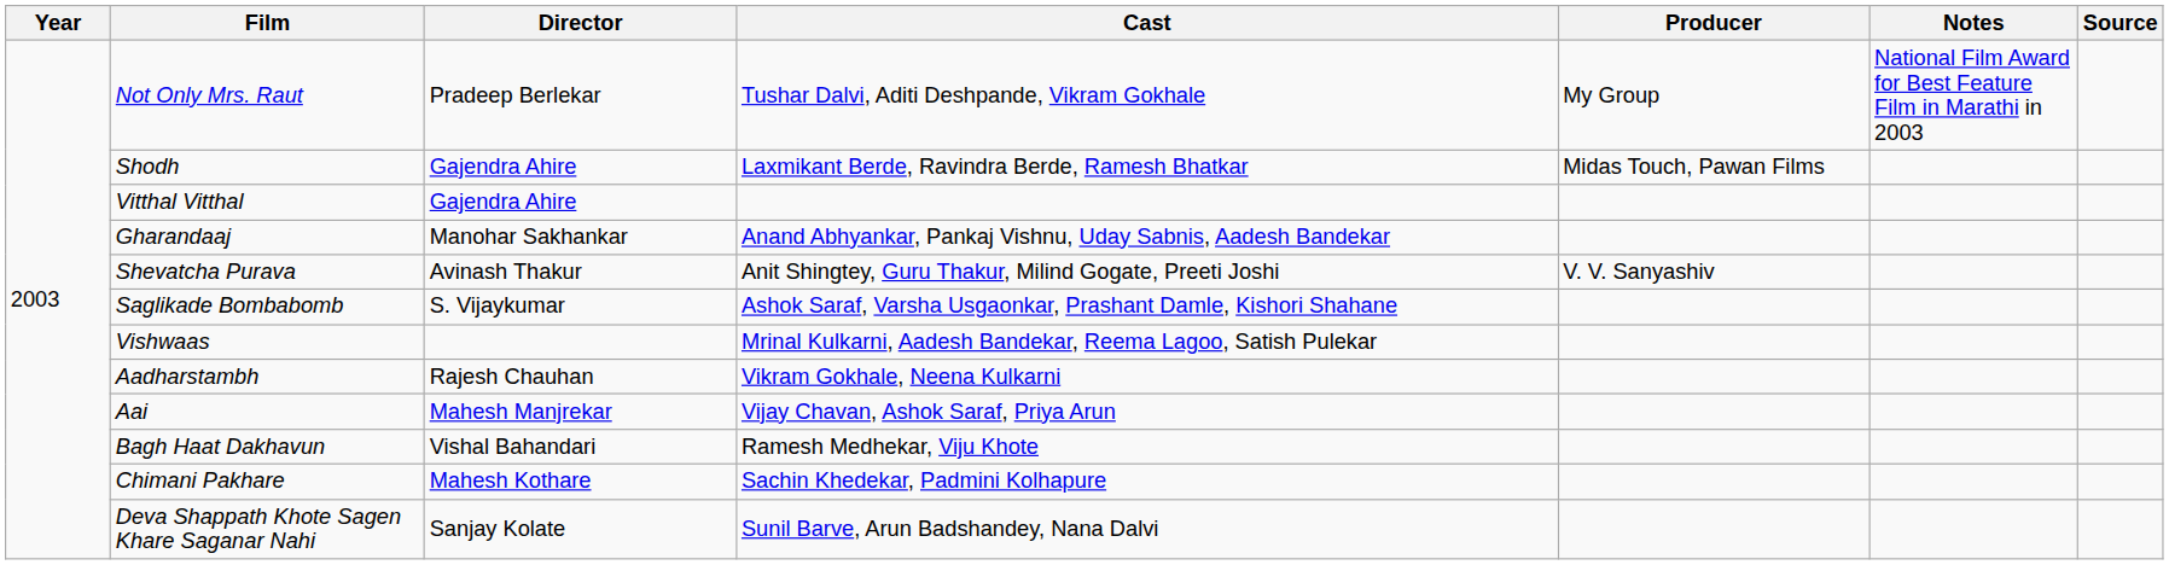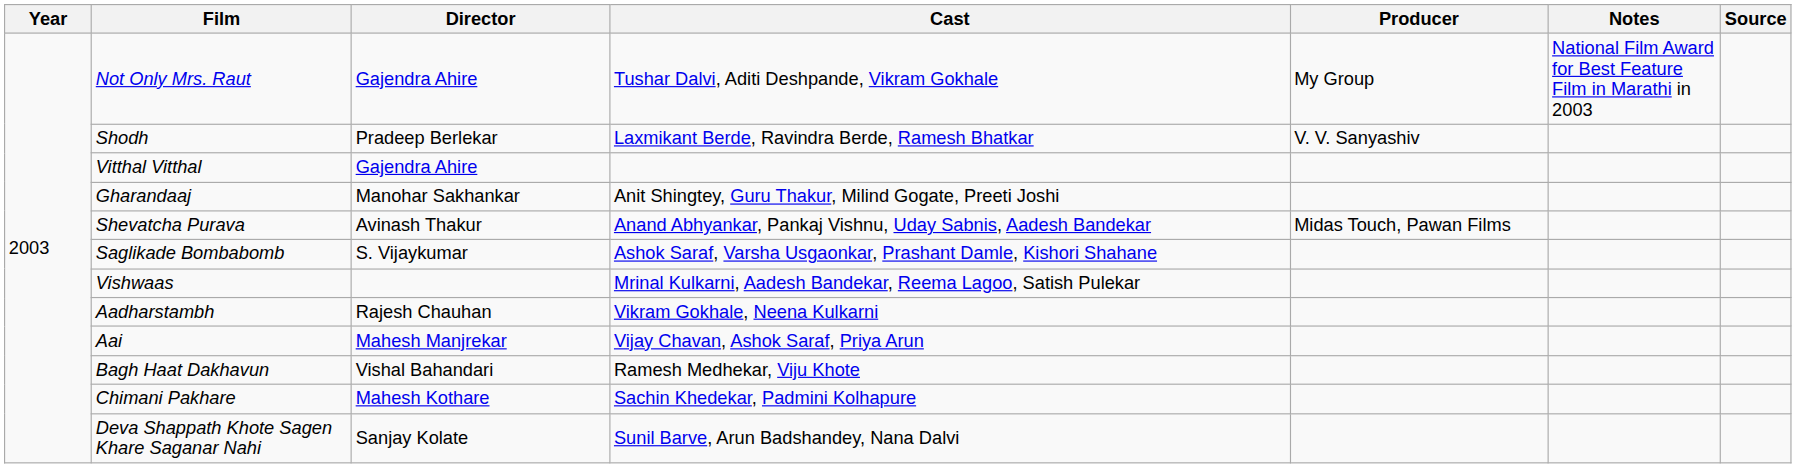Not Only Mrs. Raut | Director: Pradeep Berlekar -> Gajendra Ahire
Shodh | Director: Gajendra Ahire -> Pradeep Berlekar
Shodh | Producer: Midas Touch, Pawan Films -> V. V. Sanyashiv
Gharandaaj | Cast: Anand Abhyankar, Pankaj Vishnu, Uday Sabnis, Aadesh Bandekar -> Anit Shingtey, Guru Thakur, Milind Gogate, Preeti Joshi
Shevatcha Purava | Cast: Anit Shingtey, Guru Thakur, Milind Gogate, Preeti Joshi -> Anand Abhyankar, Pankaj Vishnu, Uday Sabnis, Aadesh Bandekar
Shevatcha Purava | Producer: V. V. Sanyashiv -> Midas Touch, Pawan Films
